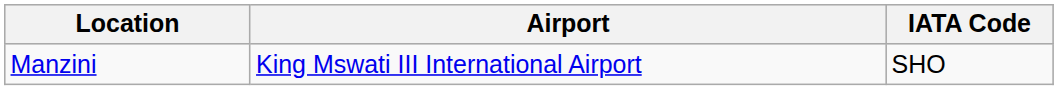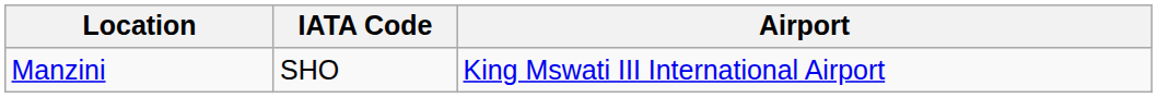columns swapped: Airport <-> IATA Code
